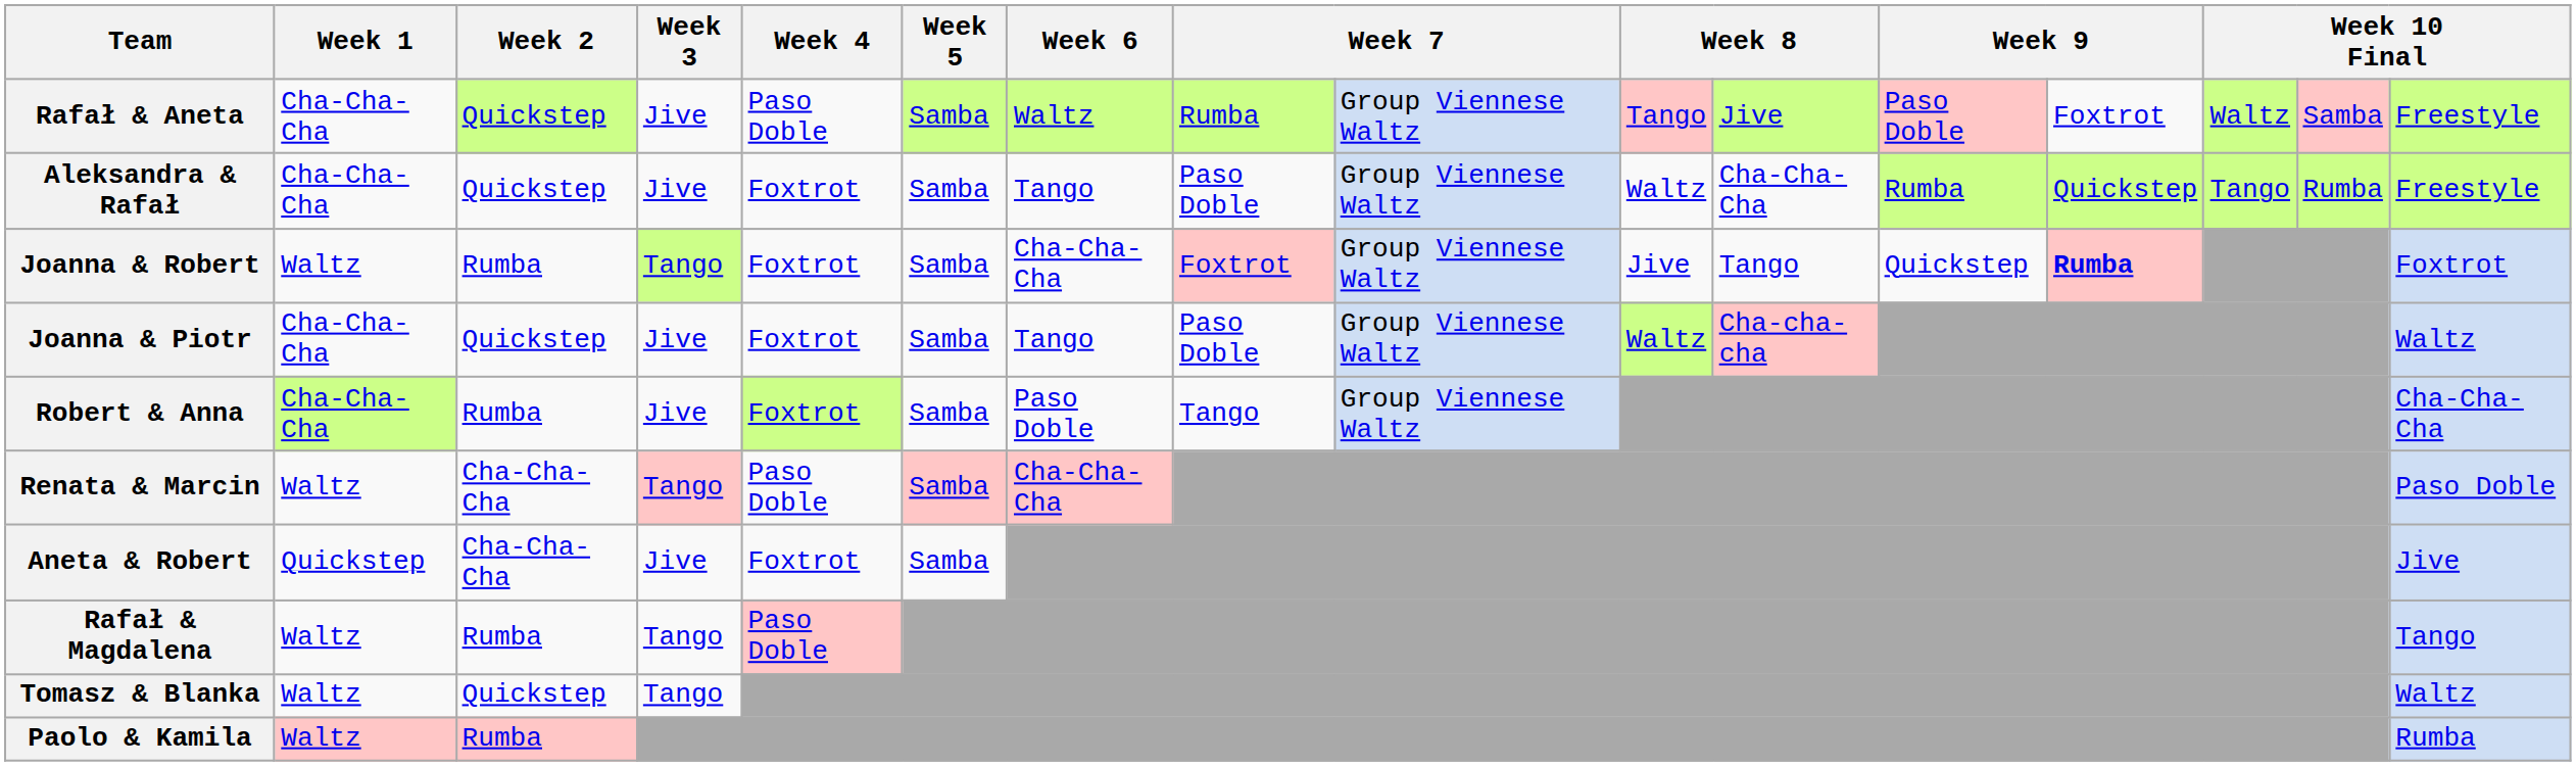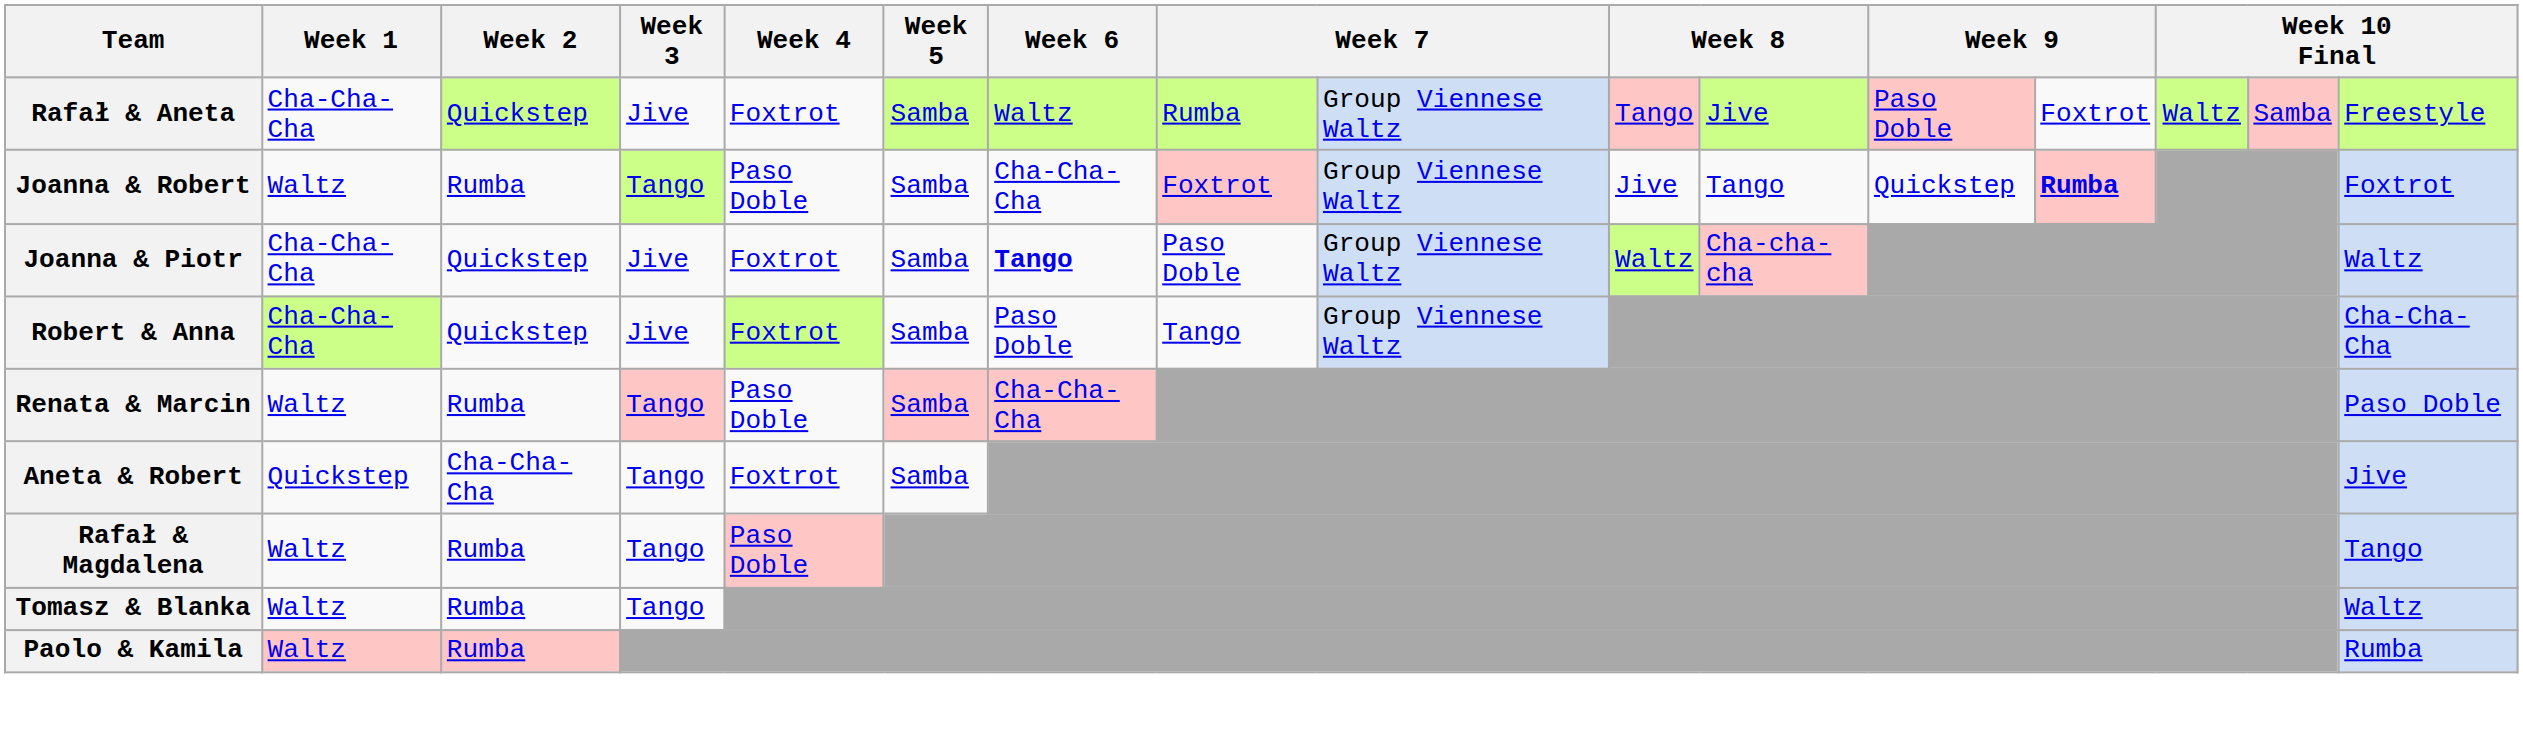Rafał & Aneta | Week 4: Paso Doble -> Foxtrot
- row: Aleksandra & Rafał | Cha-Cha-Cha | Quickstep | Jive | Foxtrot | Samba | Tango | Paso Doble | Group Viennese Waltz | Waltz | Cha-Cha-Cha | Rumba | Quickstep | Tango | Rumba | Freestyle
Joanna & Robert | Week 4: Foxtrot -> Paso Doble
Joanna & Piotr | Week 6: normal -> bold
Robert & Anna | Week 2: Rumba -> Quickstep
Renata & Marcin | Week 2: Cha-Cha-Cha -> Rumba
Aneta & Robert | Week 3: Jive -> Tango
Tomasz & Blanka | Week 2: Quickstep -> Rumba
